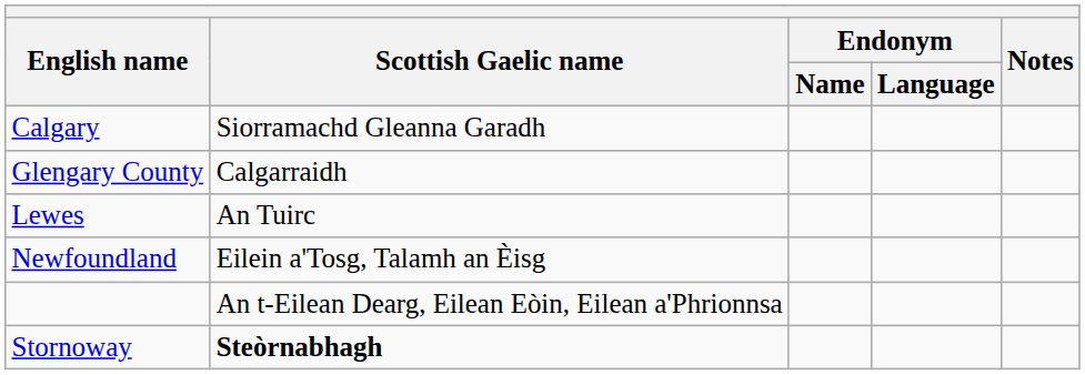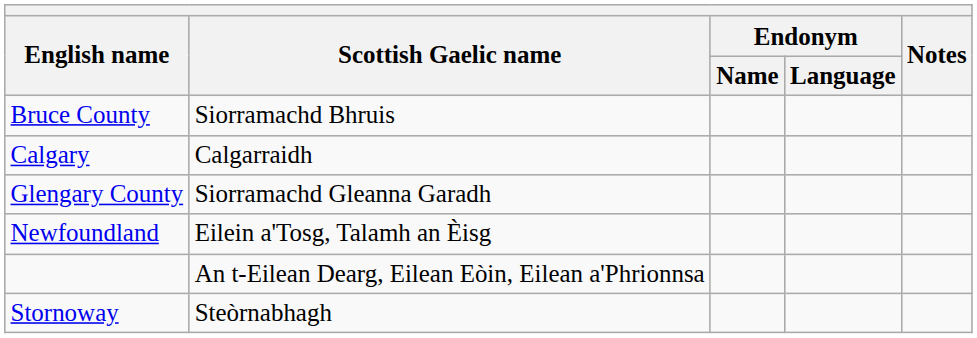+ row: Bruce County | Siorramachd Bhruis
Calgary | Scottish Gaelic name: Siorramachd Gleanna Garadh -> Calgarraidh
Glengary County | Scottish Gaelic name: Calgarraidh -> Siorramachd Gleanna Garadh
- row: Lewes | An Tuirc
Stornoway | Scottish Gaelic name: bold -> normal
